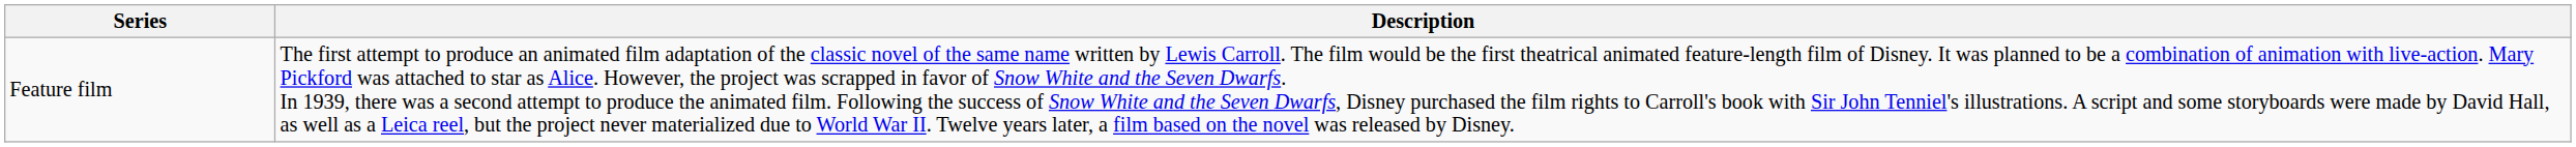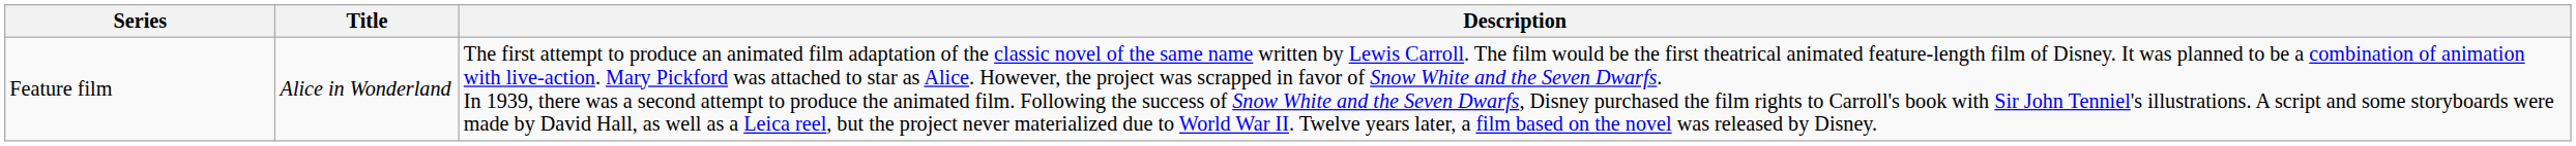+ column: Title | Alice in Wonderland
